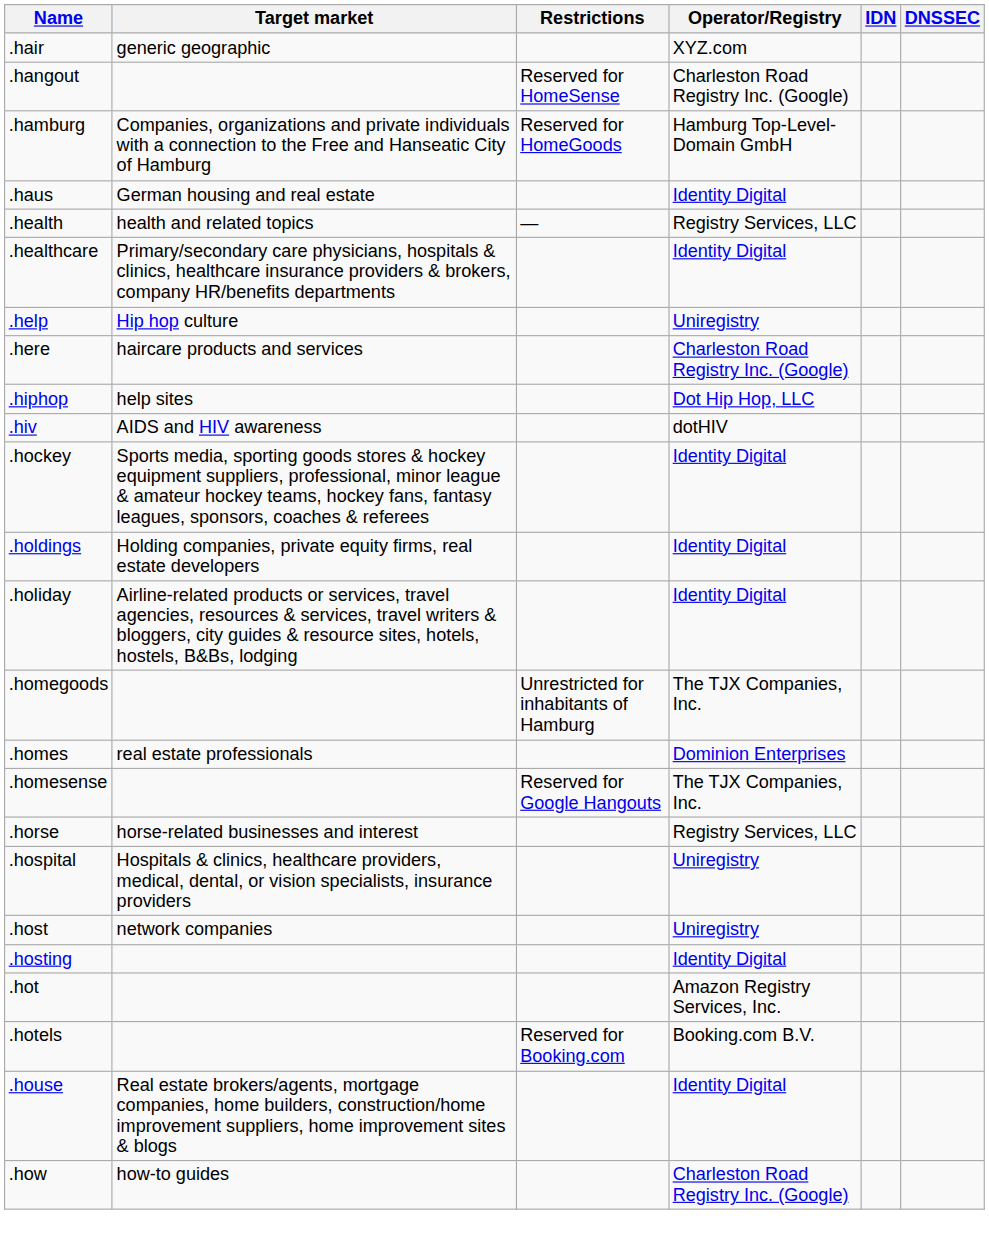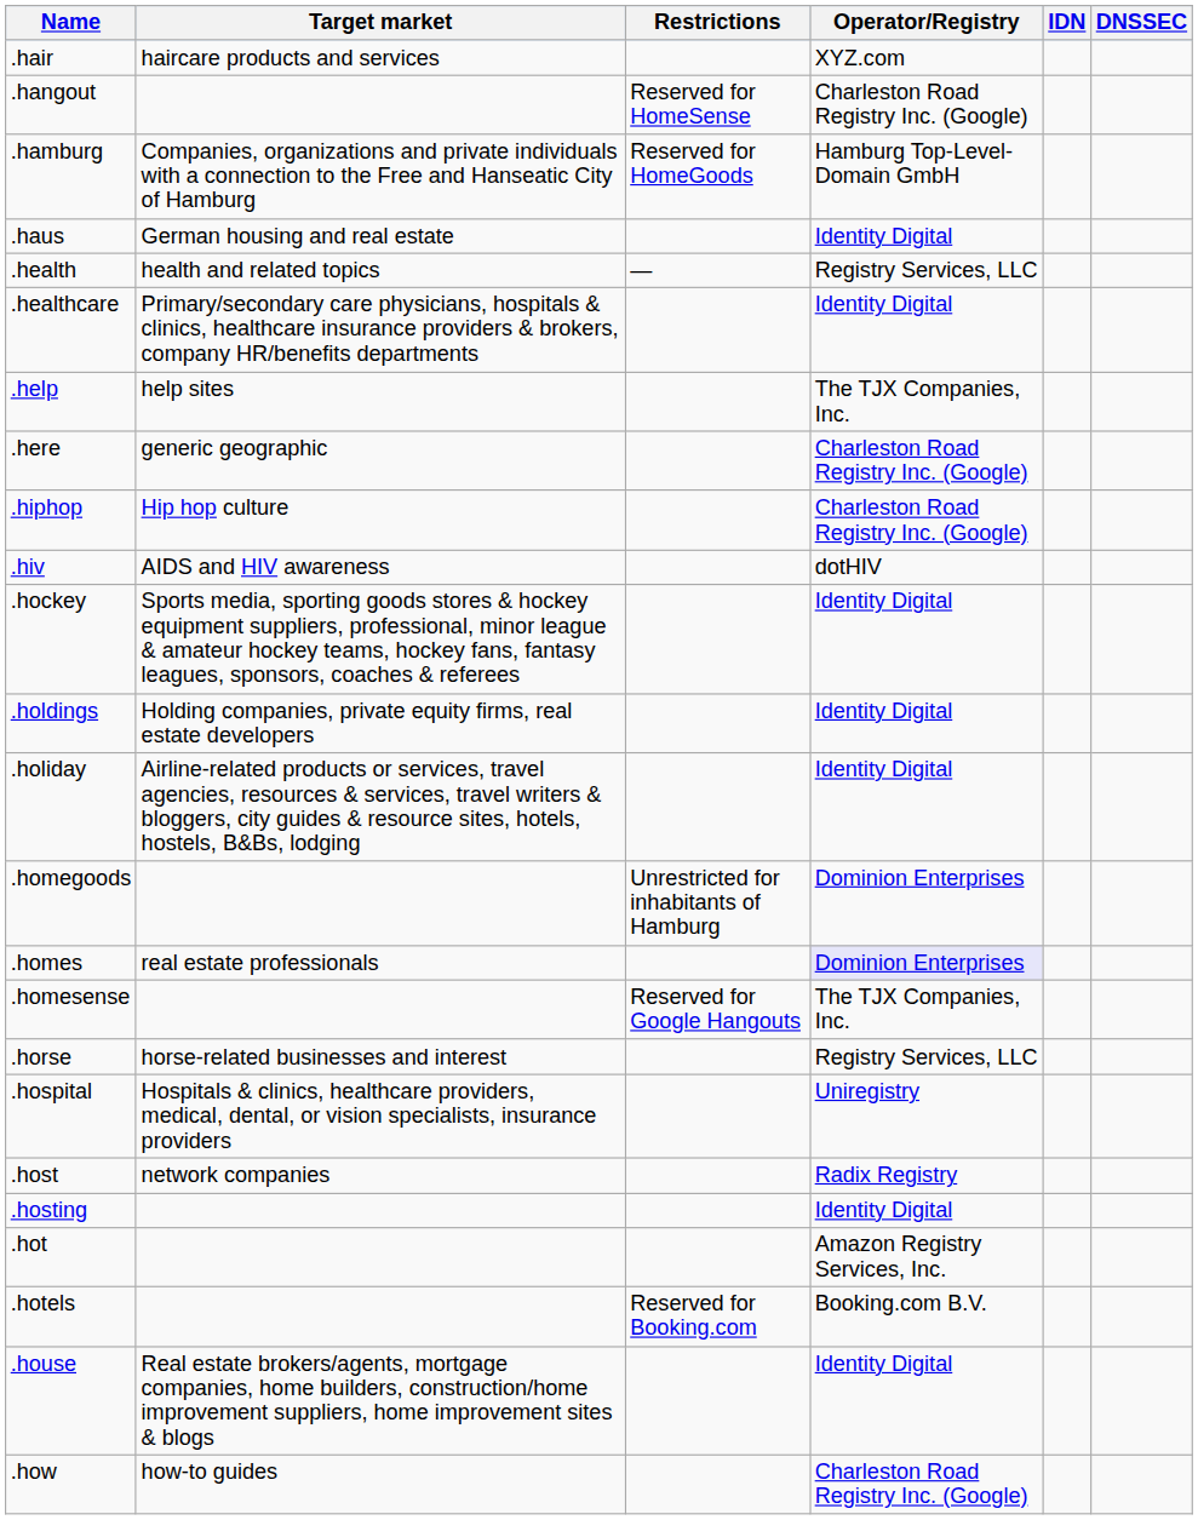.hair | Target market: generic geographic -> haircare products and services
.help | Target market: Hip hop culture -> help sites
.help | Operator/Registry: Uniregistry -> The TJX Companies, Inc.
.here | Target market: haircare products and services -> generic geographic
.hiphop | Target market: help sites -> Hip hop culture
.hiphop | Operator/Registry: Dot Hip Hop, LLC -> Charleston Road Registry Inc. (Google)
.homegoods | Operator/Registry: The TJX Companies, Inc. -> Dominion Enterprises
.homes | Operator/Registry: no background -> lavender background
.host | Operator/Registry: Uniregistry -> Radix Registry
